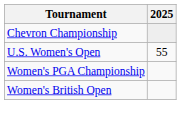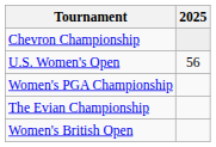U.S. Women's Open | 2025: 55 -> 56
+ row: The Evian Championship
